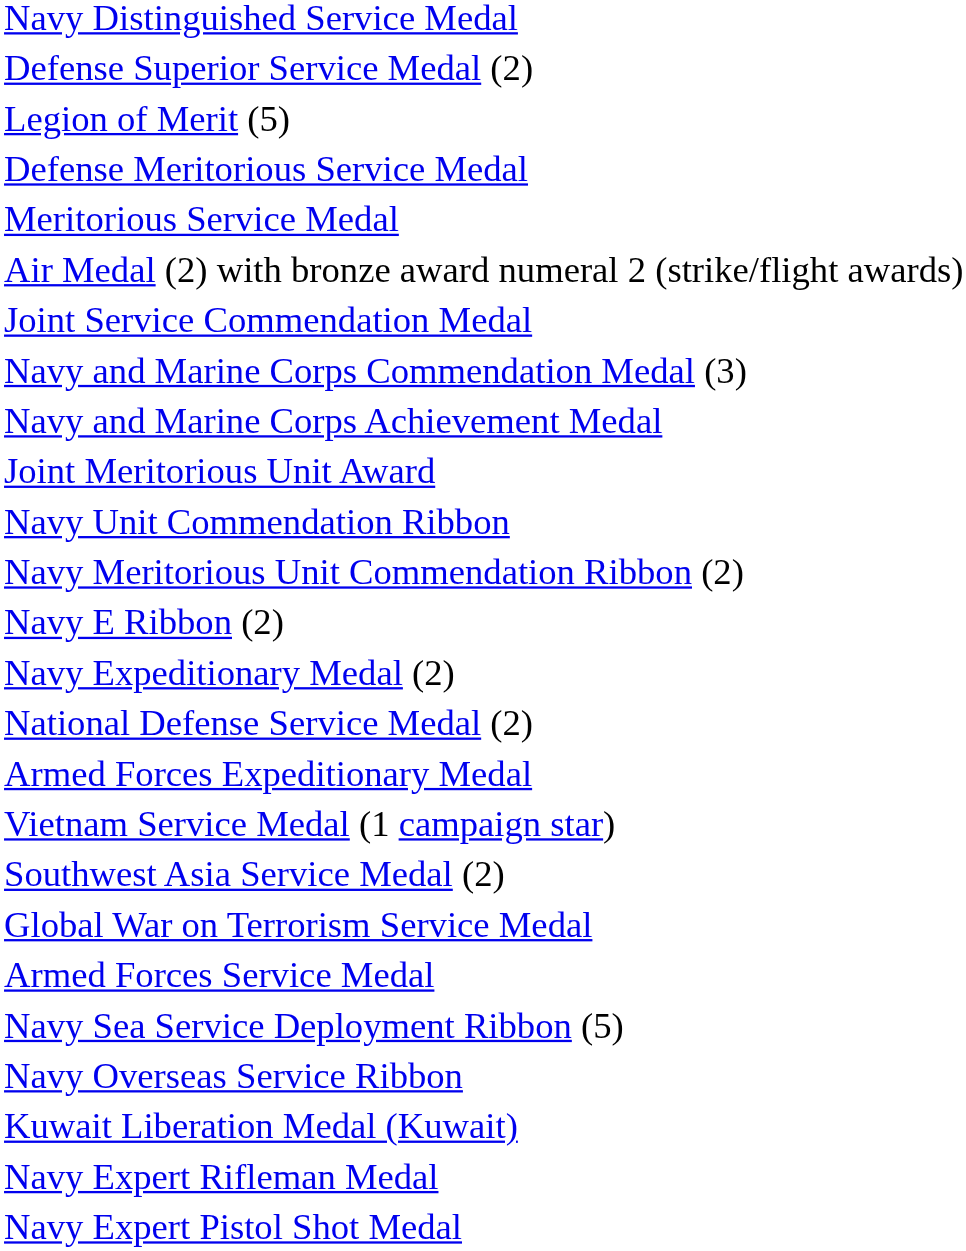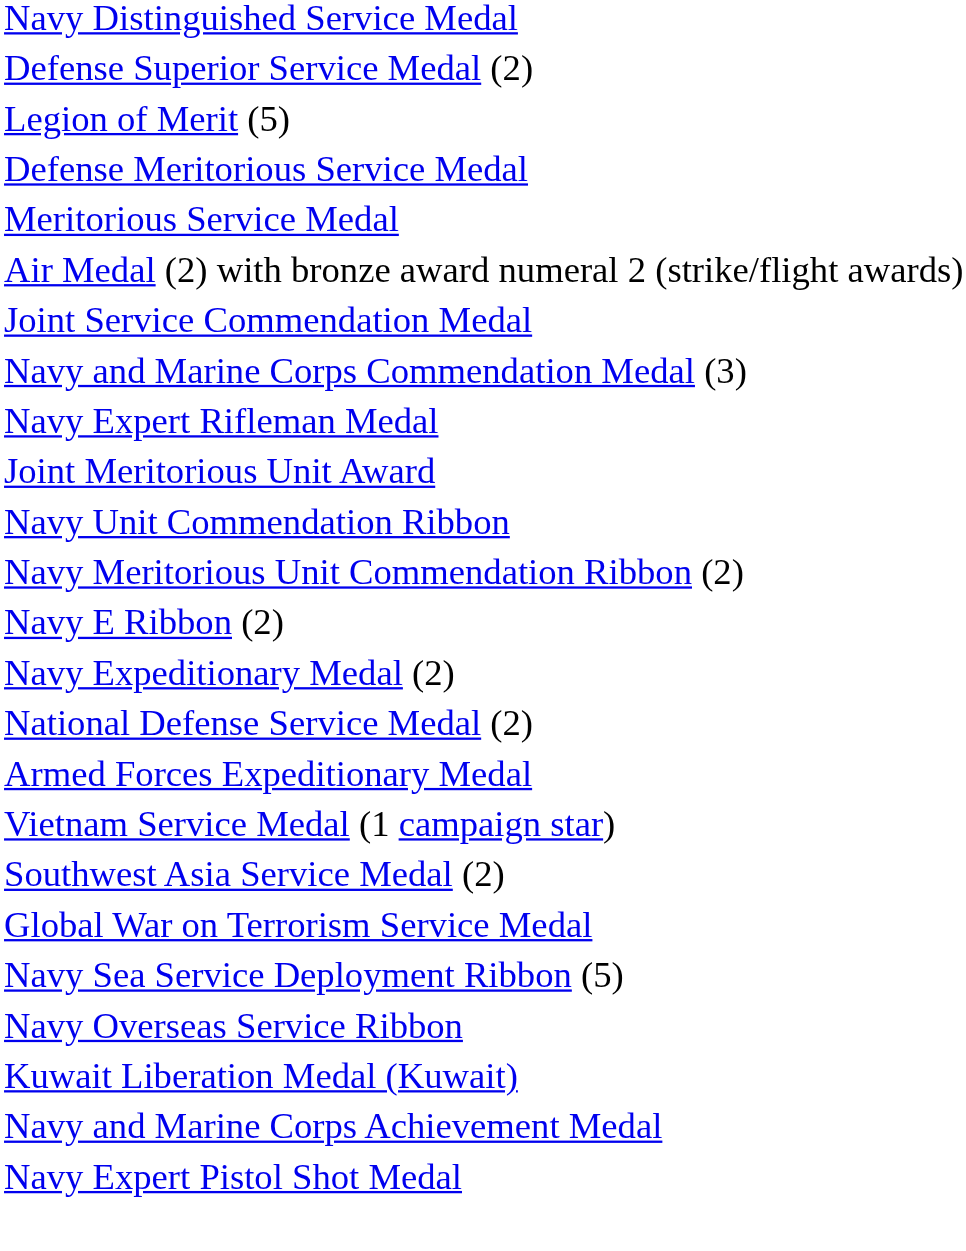rows swapped: Navy and Marine Corps Achievement Medal <-> Navy Expert Rifleman Medal
- row: Armed Forces Service Medal
